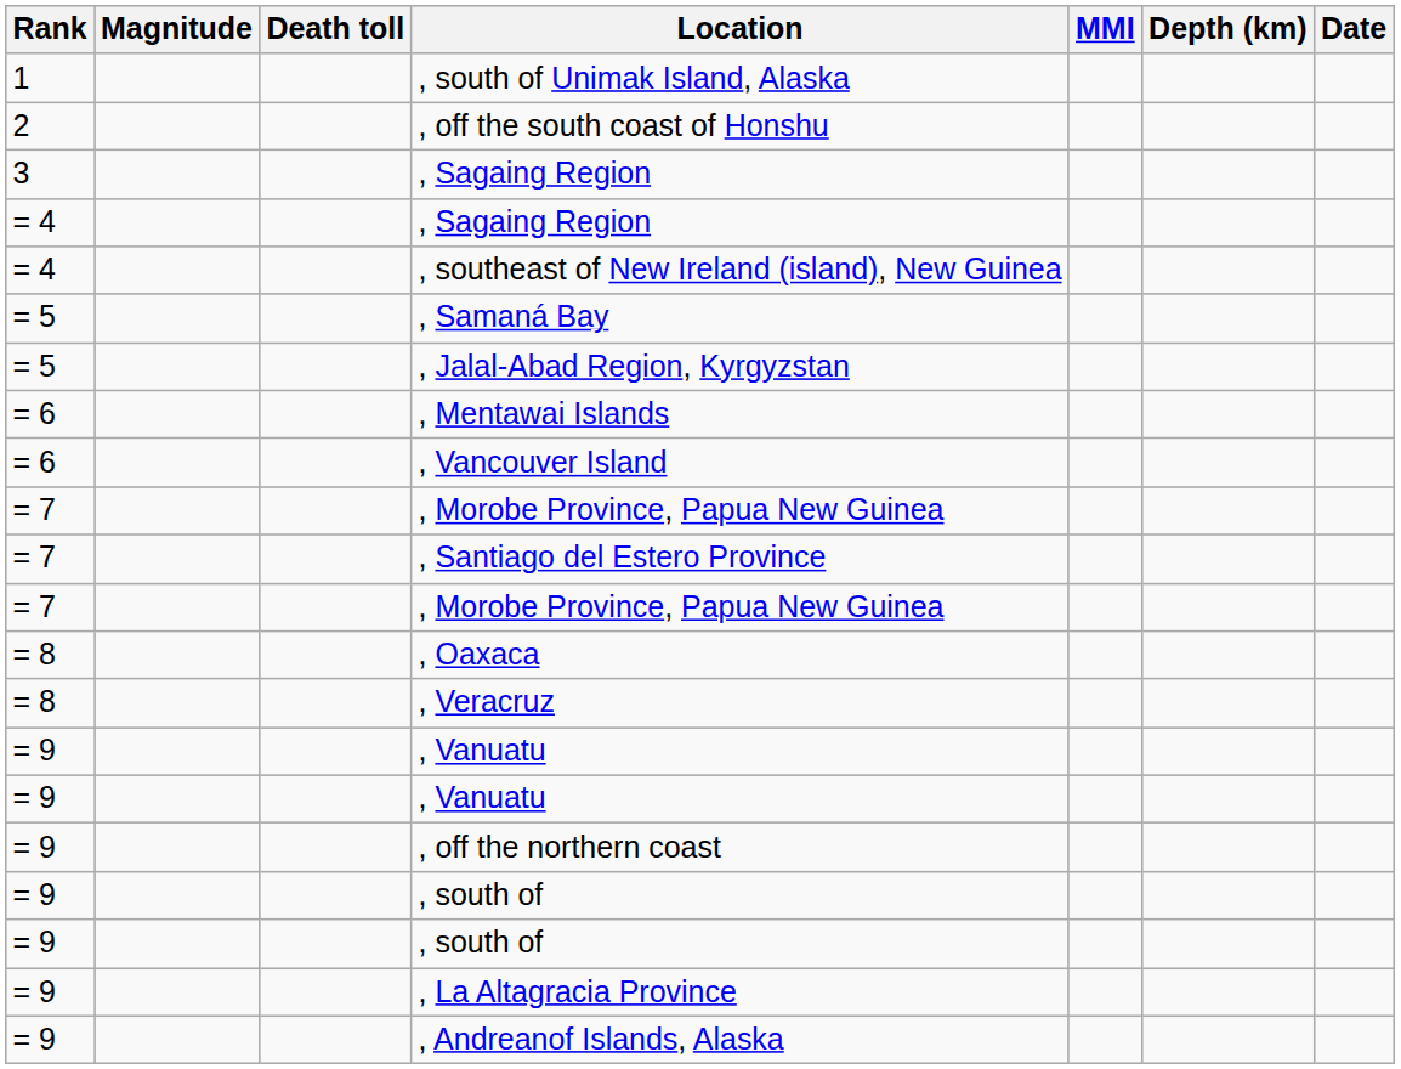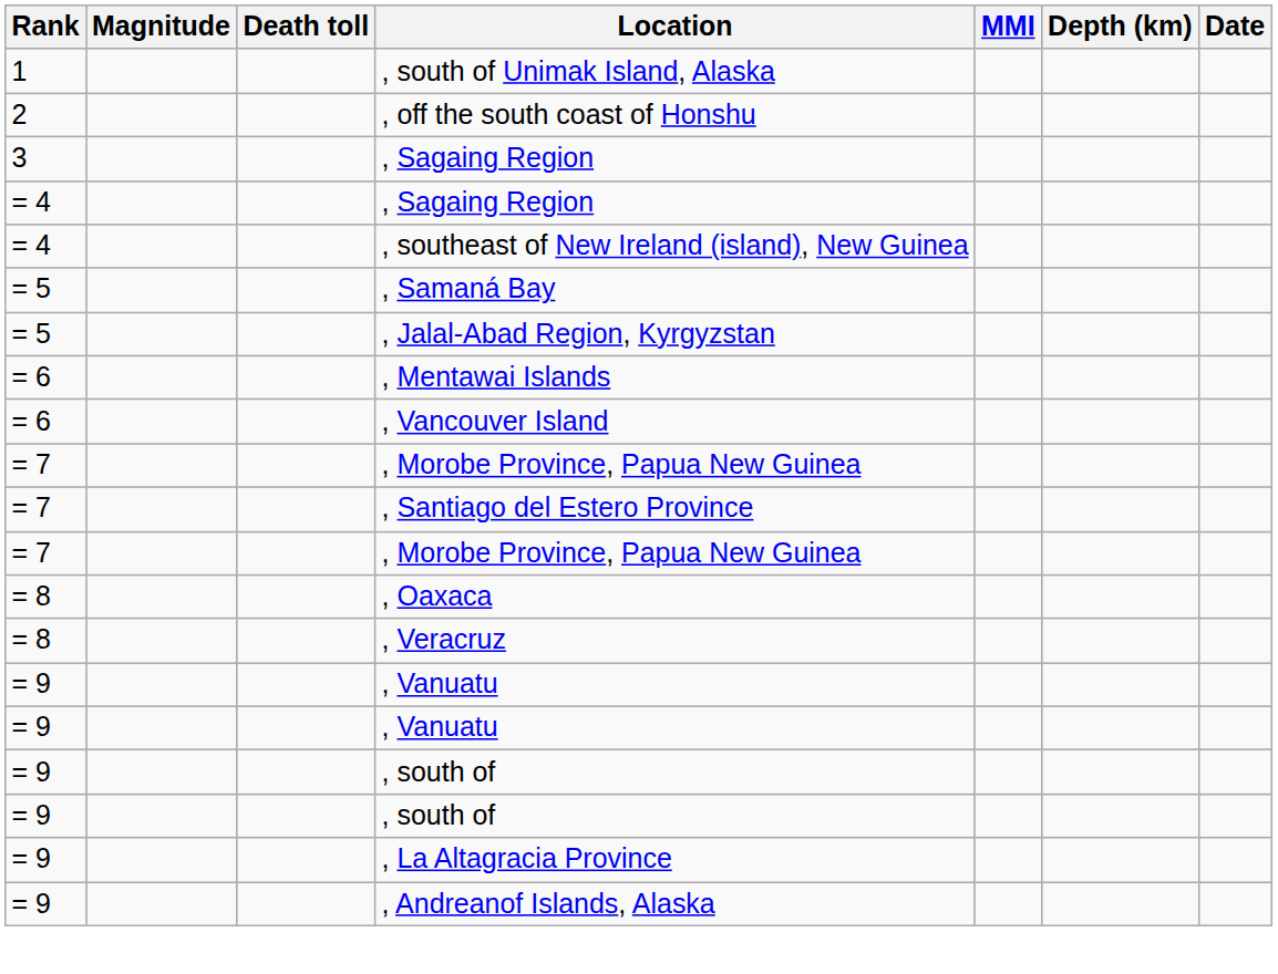- row: = 9 | , off the northern coast
